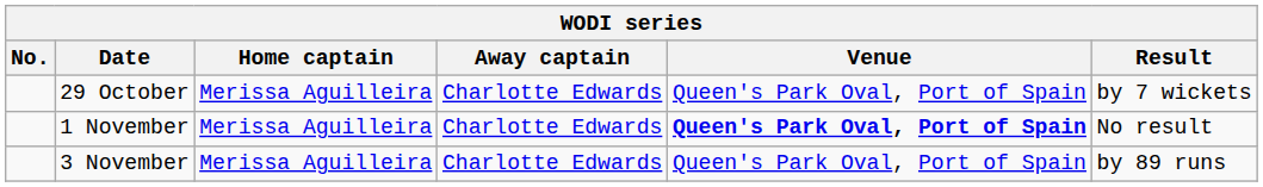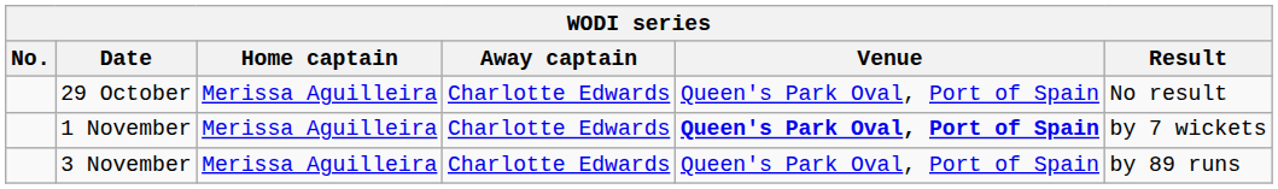29 October | Result: by 7 wickets -> No result
1 November | Result: No result -> by 7 wickets
